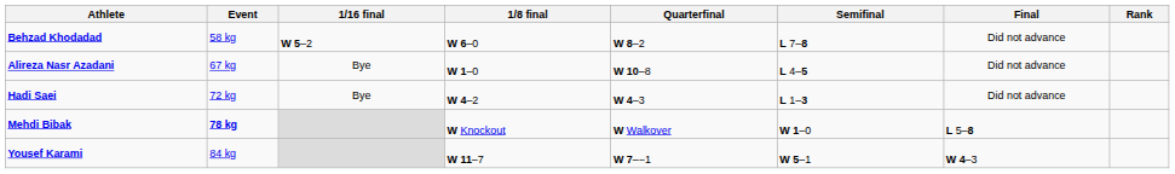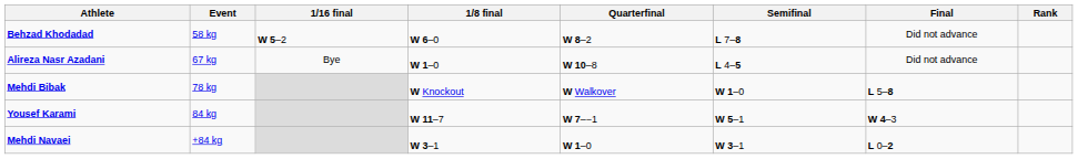- row: Hadi Saei | 72 kg | Bye | W 4–2 | W 4–3 | L 1–3 | Did not advance
Mehdi Bibak | Event: bold -> normal
+ row: Mehdi Navaei | +84 kg | W 3–1 | W 1–0 | W 3–1 | L 0–2
